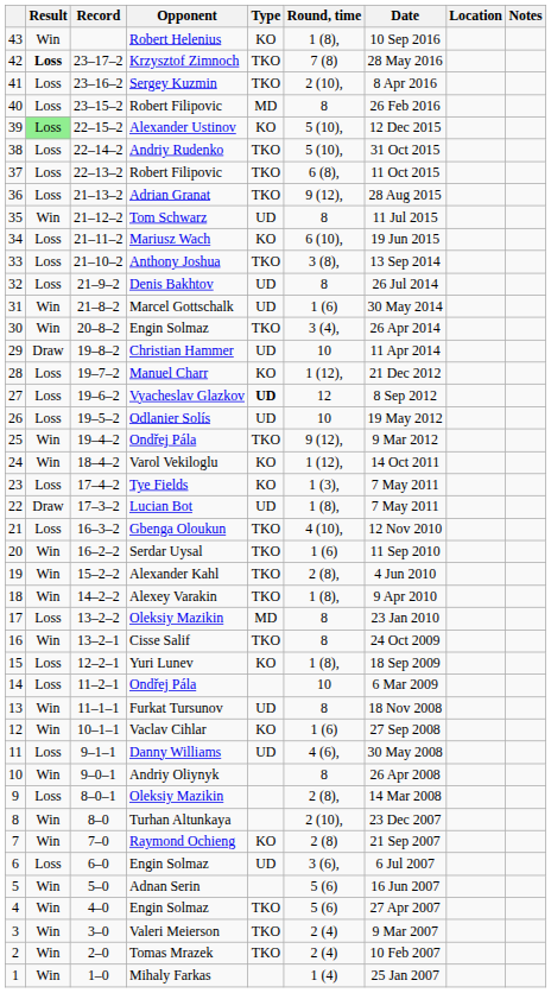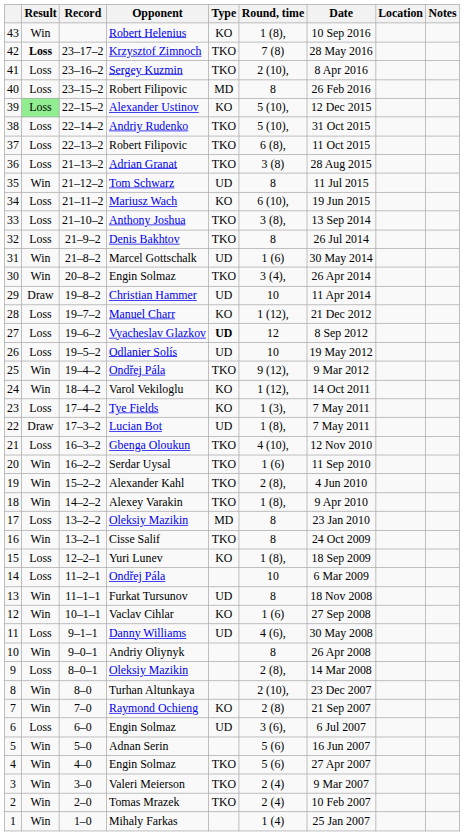36 | Round, time: 9 (12), -> 3 (8)
32 | Type: UD -> TKO
